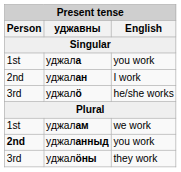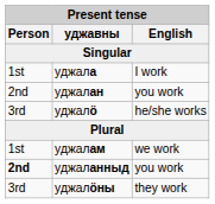уджала | English: you work -> I work
уджалан | English: I work -> you work
